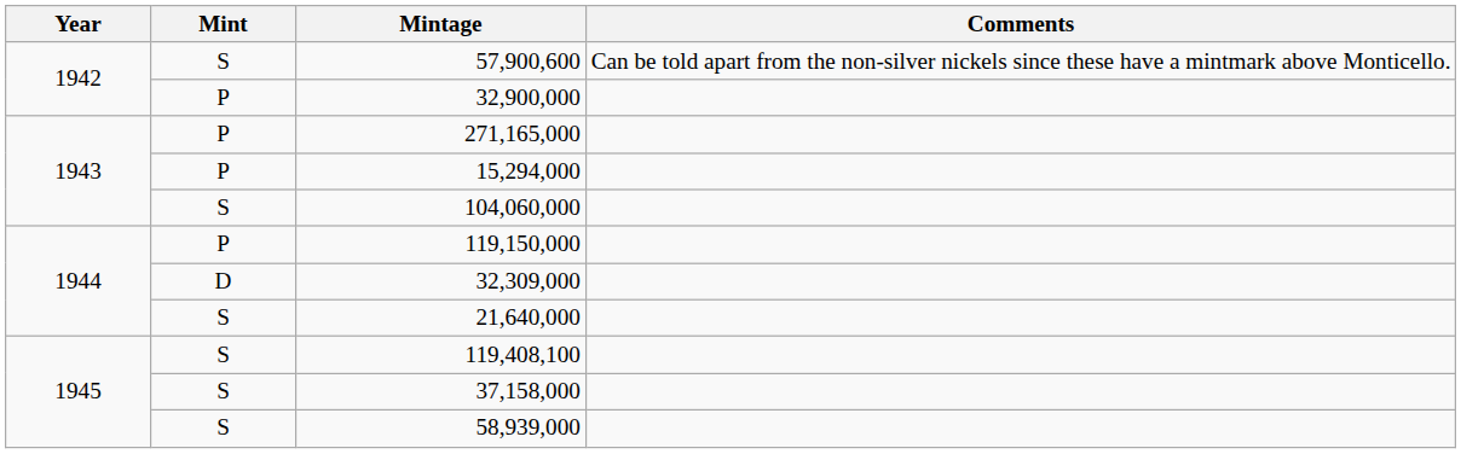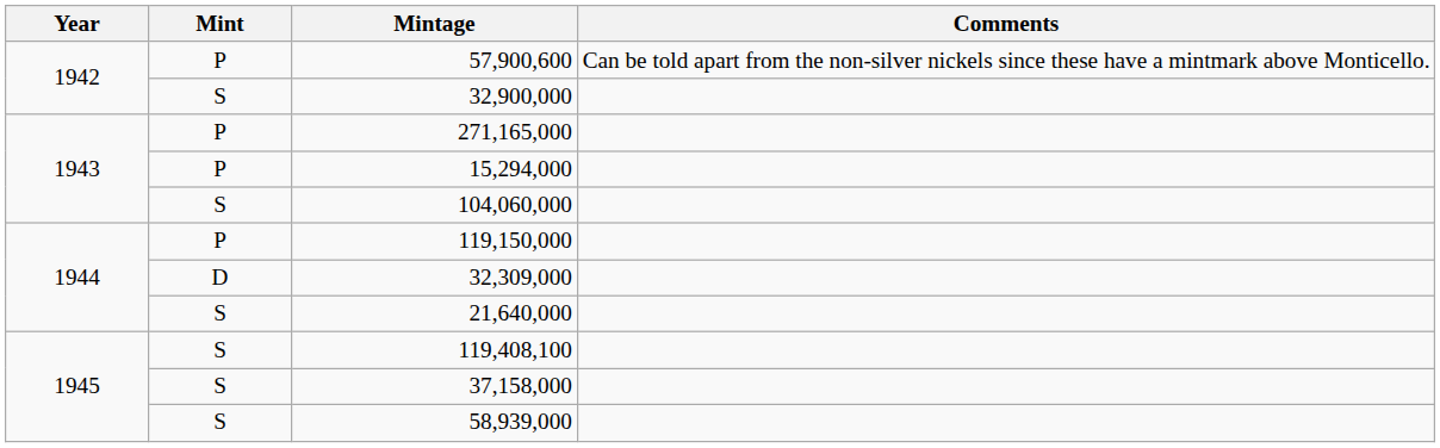57,900,600 | Mint: S -> P
32,900,000 | Mint: P -> S
